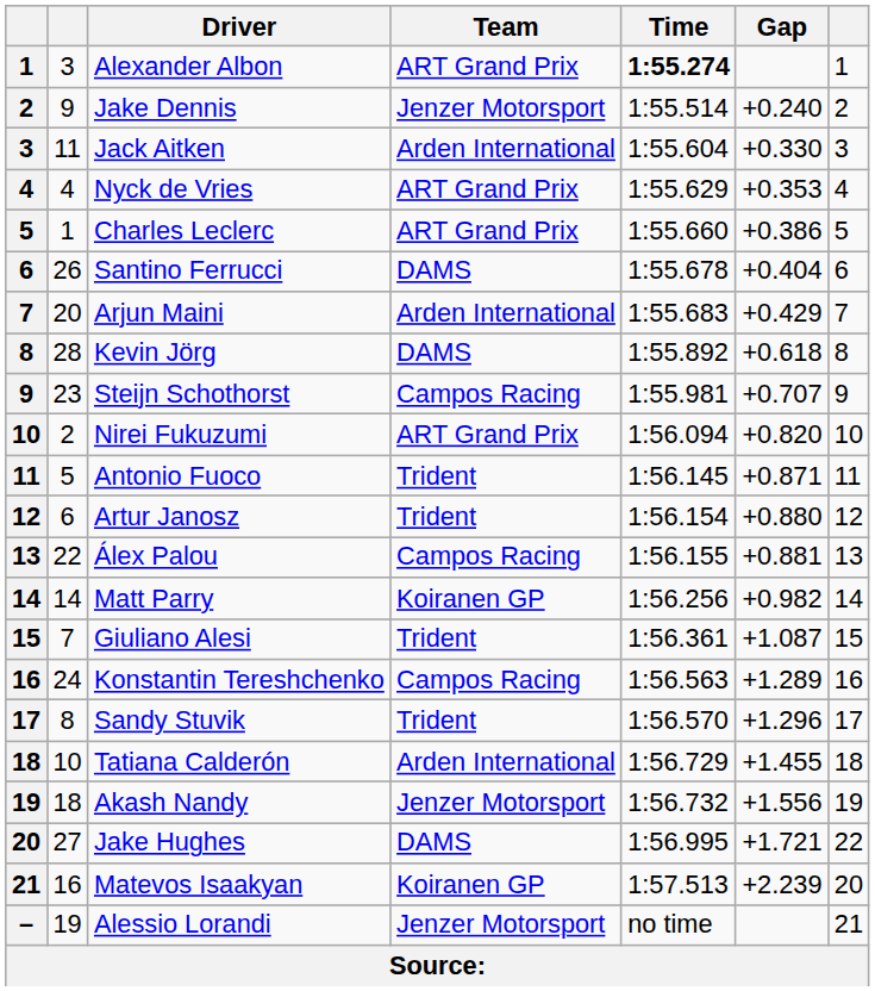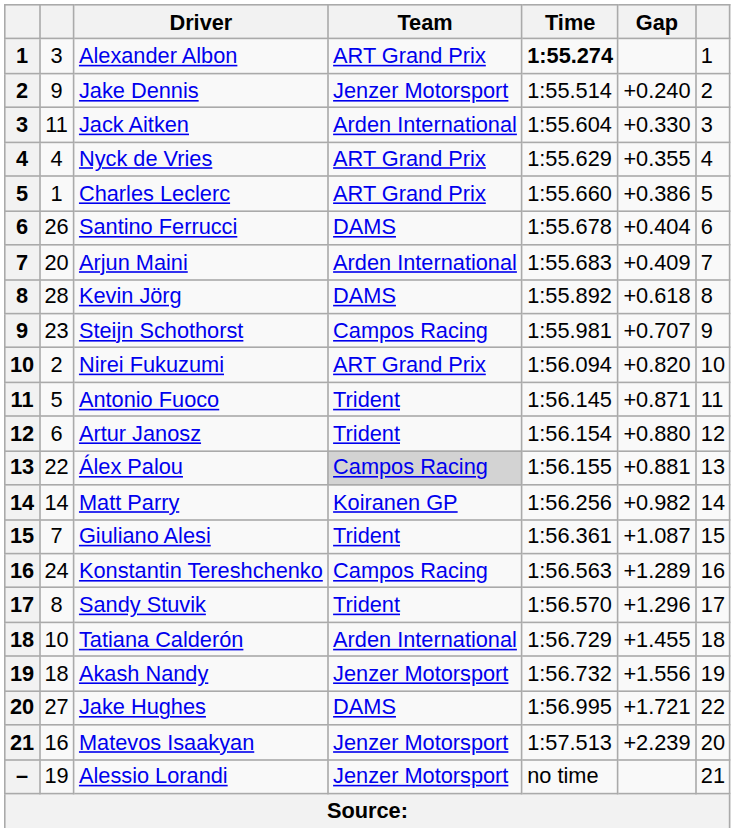Nyck de Vries | Gap: +0.353 -> +0.355
Arjun Maini | Gap: +0.429 -> +0.409
Álex Palou | Team: no background -> lightgrey background
Matevos Isaakyan | Team: Koiranen GP -> Jenzer Motorsport
